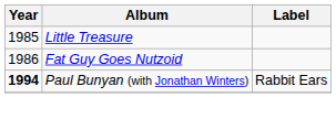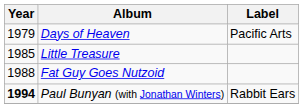+ row: 1979 | Days of Heaven | Pacific Arts
Fat Guy Goes Nutzoid | Year: 1986 -> 1988
